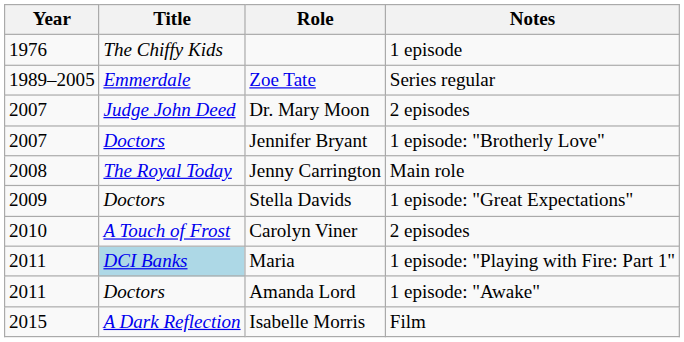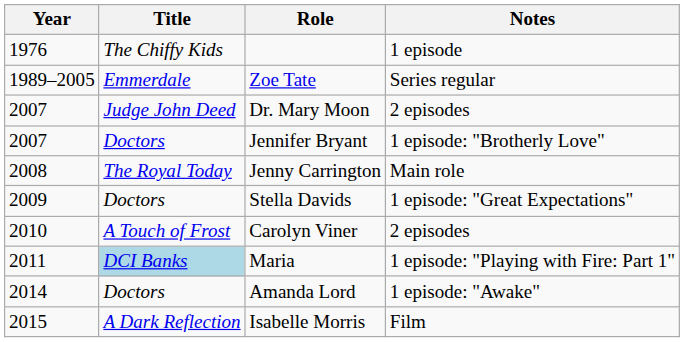Amanda Lord | Year: 2011 -> 2014
